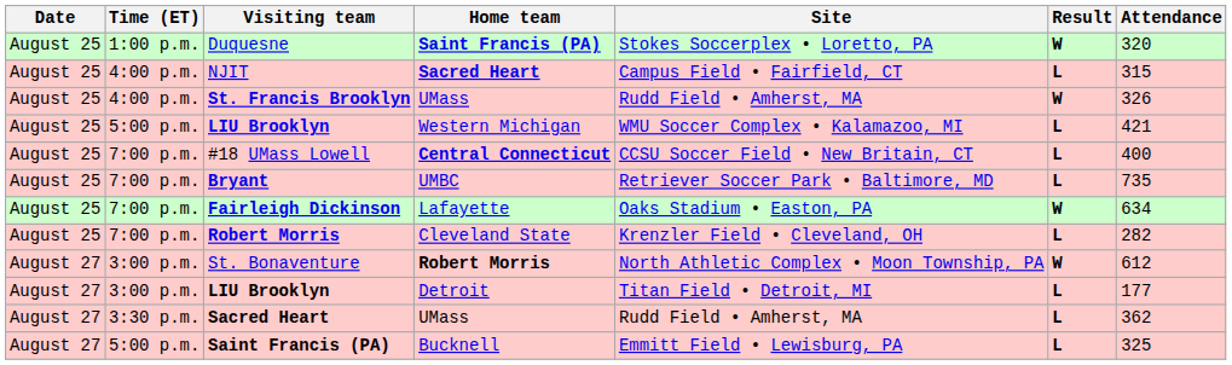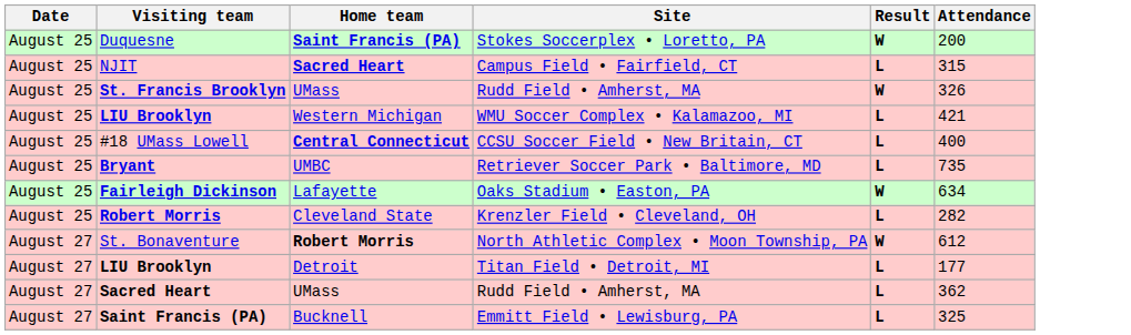- column: Time (ET) | 1:00 p.m. | 4:00 p.m. | 4:00 p.m. | 5:00 p.m. | 7:00 p.m. | 7:00 p.m. | 7:00 p.m. | 7:00 p.m. | 3:00 p.m. | 3:00 p.m. | 3:30 p.m. | 5:00 p.m.
Duquesne | Attendance: 320 -> 200
